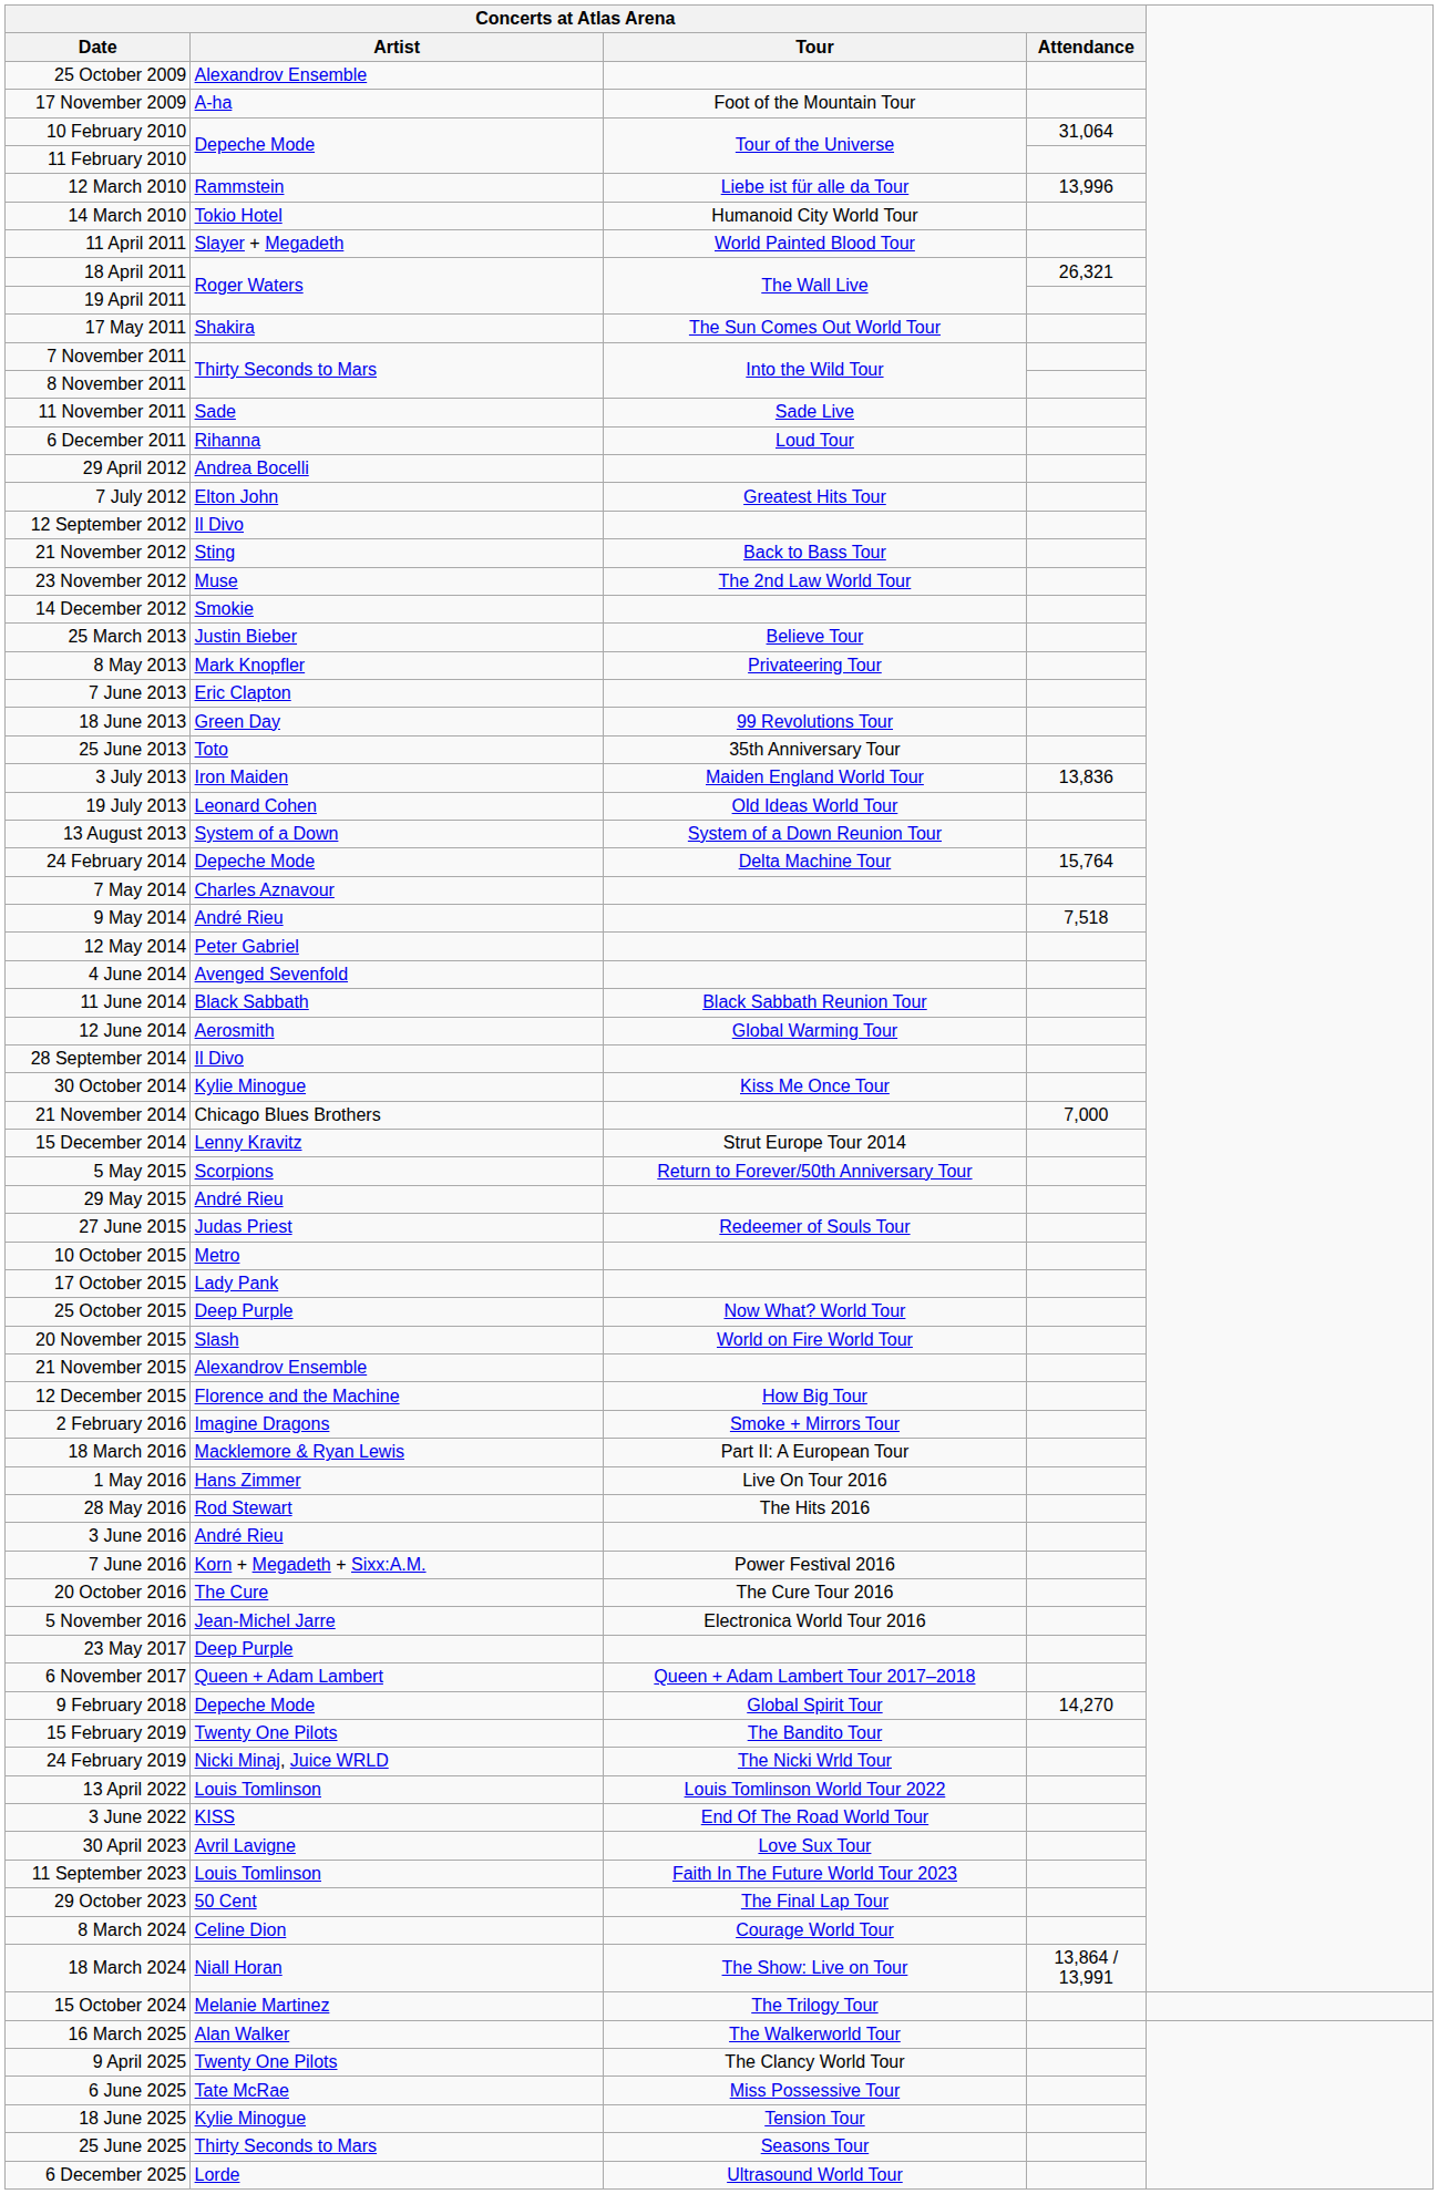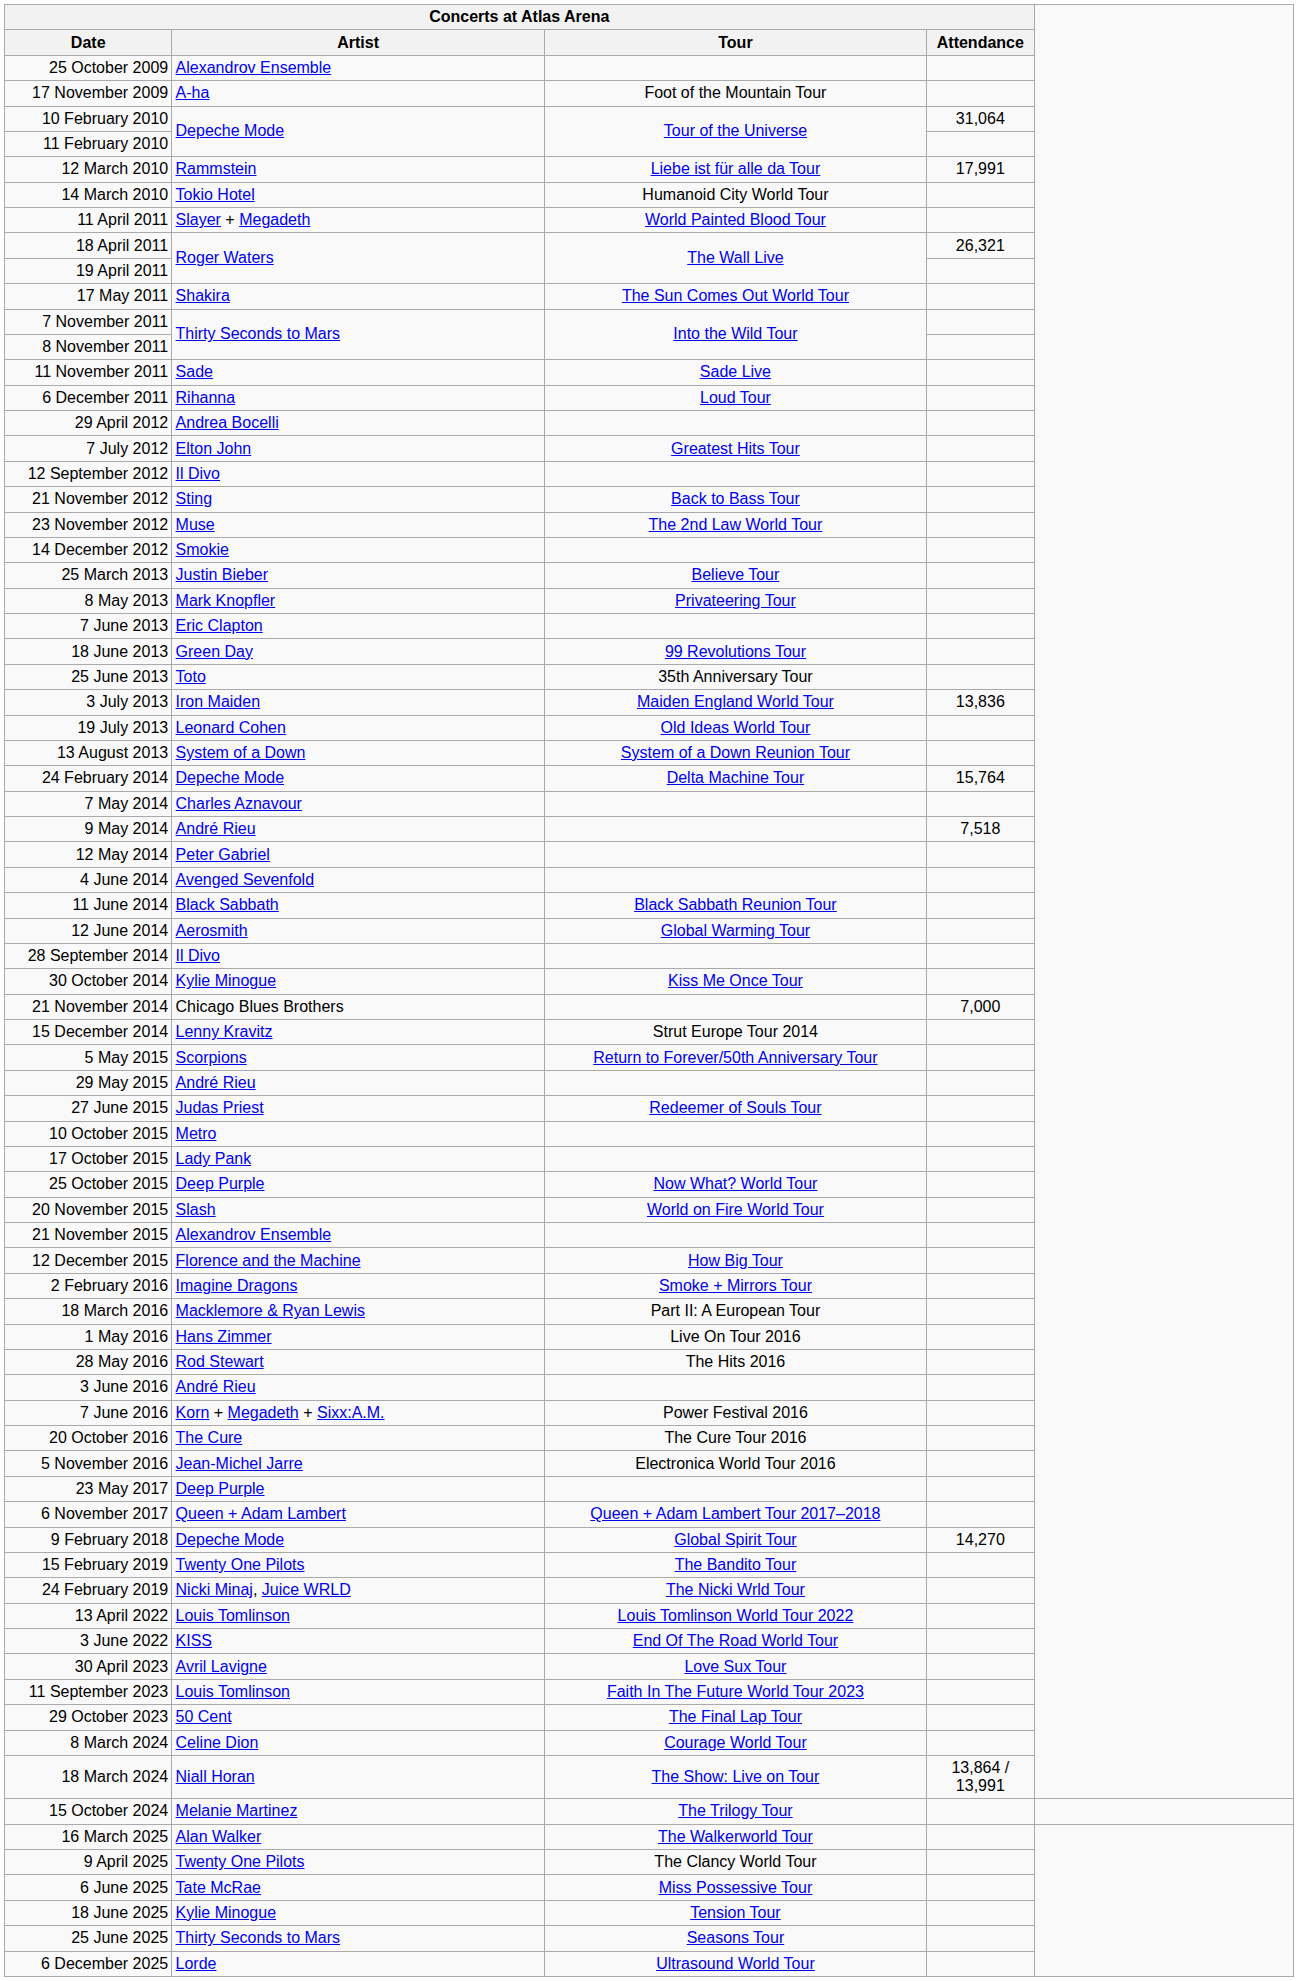12 March 2010 | Concerts at Atlas Arena / Attendance: 13,996 -> 17,991
